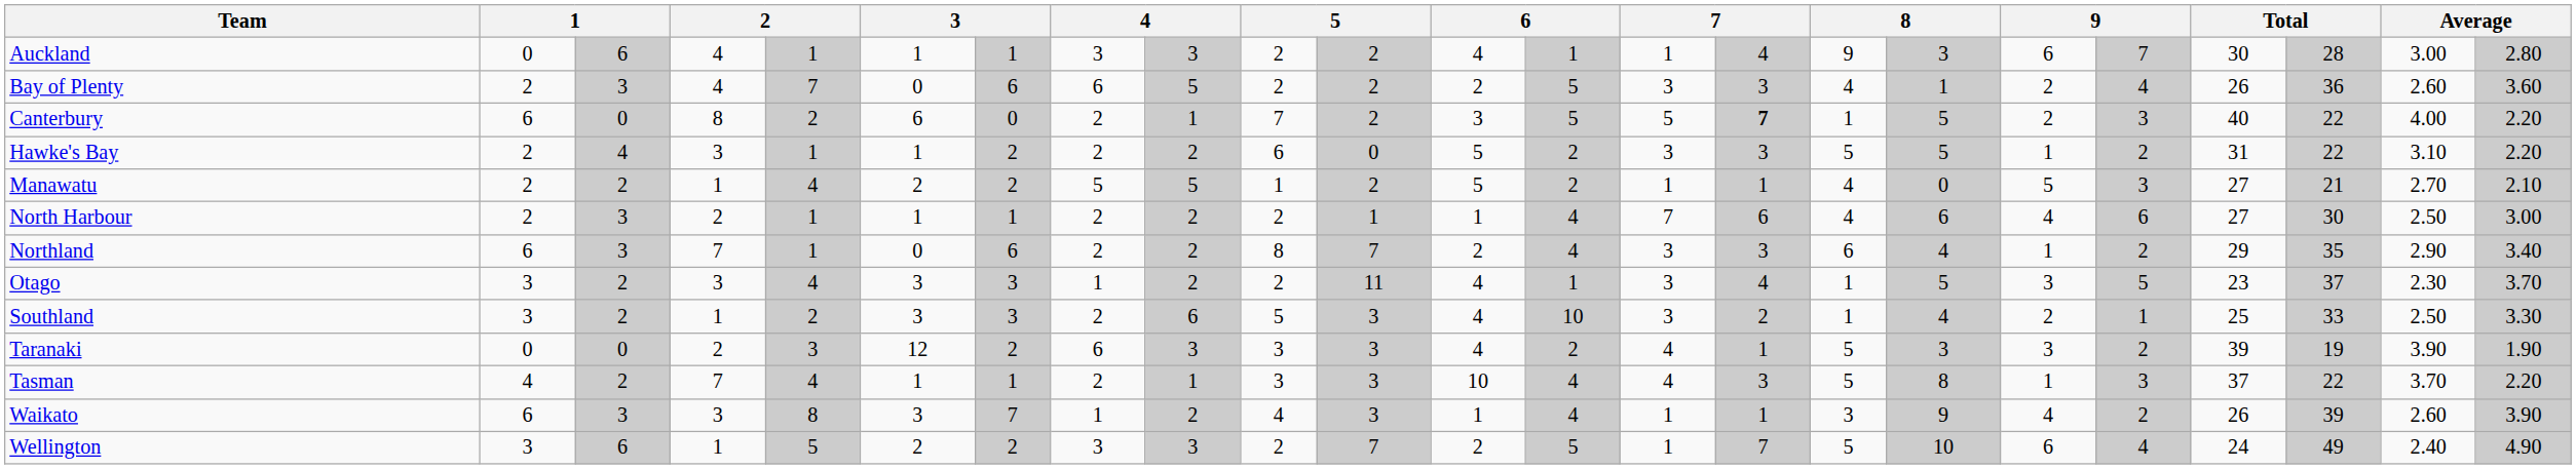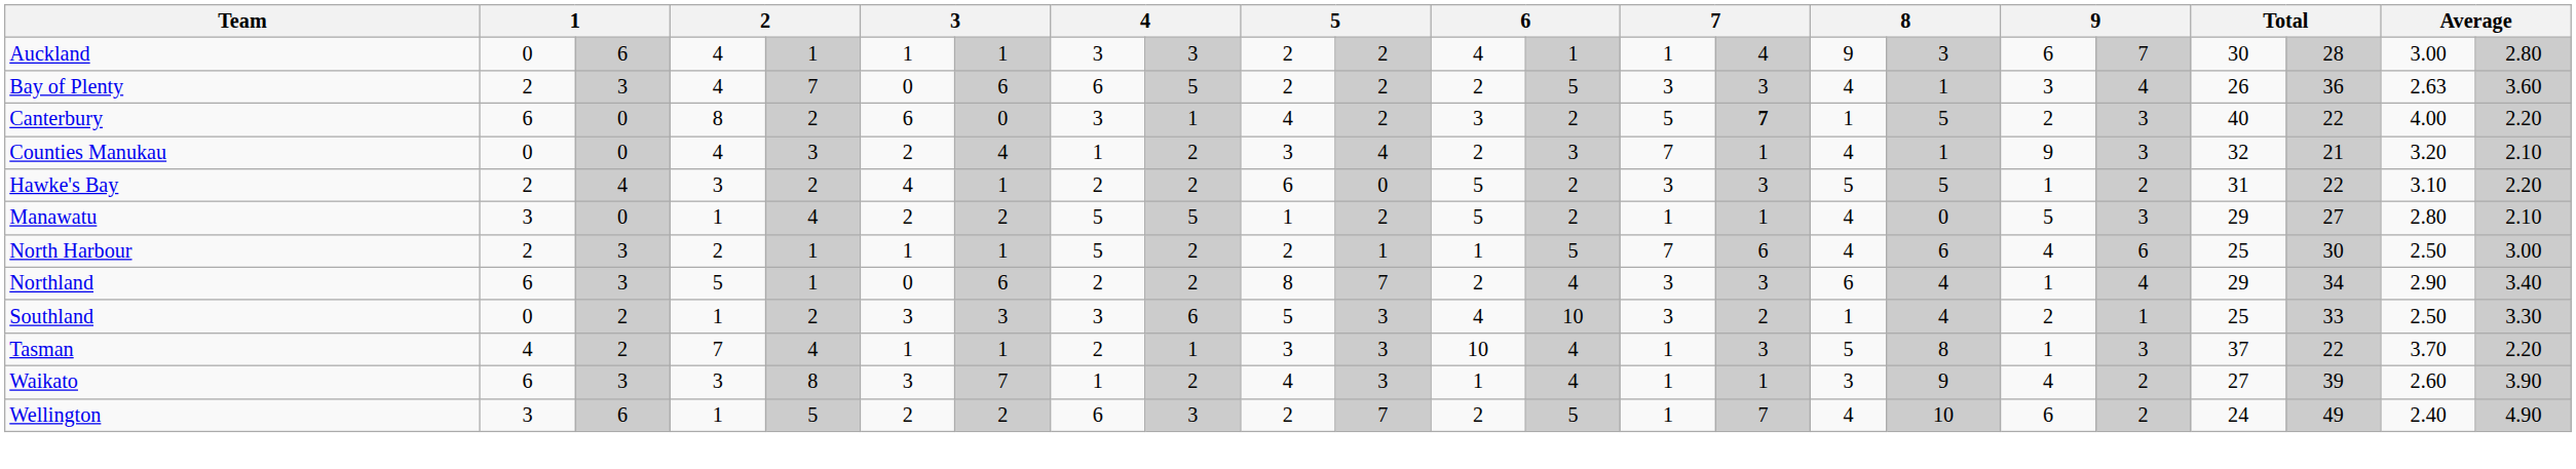Bay of Plenty | column 18: 2 -> 3
Bay of Plenty | column 22: 2.60 -> 2.63
Canterbury | column 8: 2 -> 3
Canterbury | column 10: 7 -> 4
Canterbury | column 13: 5 -> 2
+ row: Counties Manukau | 0 | 0 | 4 | 3 | 2 | 4 | 1 | 2 | 3 | 4 | 2 | 3 | 7 | 1 | 4 | 1 | 9 | 3 | 32 | 21 | 3.20 | 2.10
Hawke's Bay | column 5: 1 -> 2
Hawke's Bay | column 6: 1 -> 4
Hawke's Bay | column 7: 2 -> 1
Manawatu | column 2: 2 -> 3
Manawatu | column 3: 2 -> 0
Manawatu | column 20: 27 -> 29
Manawatu | column 21: 21 -> 27
Manawatu | column 22: 2.70 -> 2.80
North Harbour | column 8: 2 -> 5
North Harbour | column 13: 4 -> 5
North Harbour | column 20: 27 -> 25
Northland | column 4: 7 -> 5
Northland | column 19: 2 -> 4
Northland | column 21: 35 -> 34
- row: Otago | 3 | 2 | 3 | 4 | 3 | 3 | 1 | 2 | 2 | 11 | 4 | 1 | 3 | 4 | 1 | 5 | 3 | 5 | 23 | 37 | 2.30 | 3.70
Southland | column 2: 3 -> 0
Southland | column 8: 2 -> 3
- row: Taranaki | 0 | 0 | 2 | 3 | 12 | 2 | 6 | 3 | 3 | 3 | 4 | 2 | 4 | 1 | 5 | 3 | 3 | 2 | 39 | 19 | 3.90 | 1.90
Tasman | column 14: 4 -> 1
Waikato | column 20: 26 -> 27
Wellington | column 8: 3 -> 6
Wellington | column 16: 5 -> 4
Wellington | column 19: 4 -> 2
